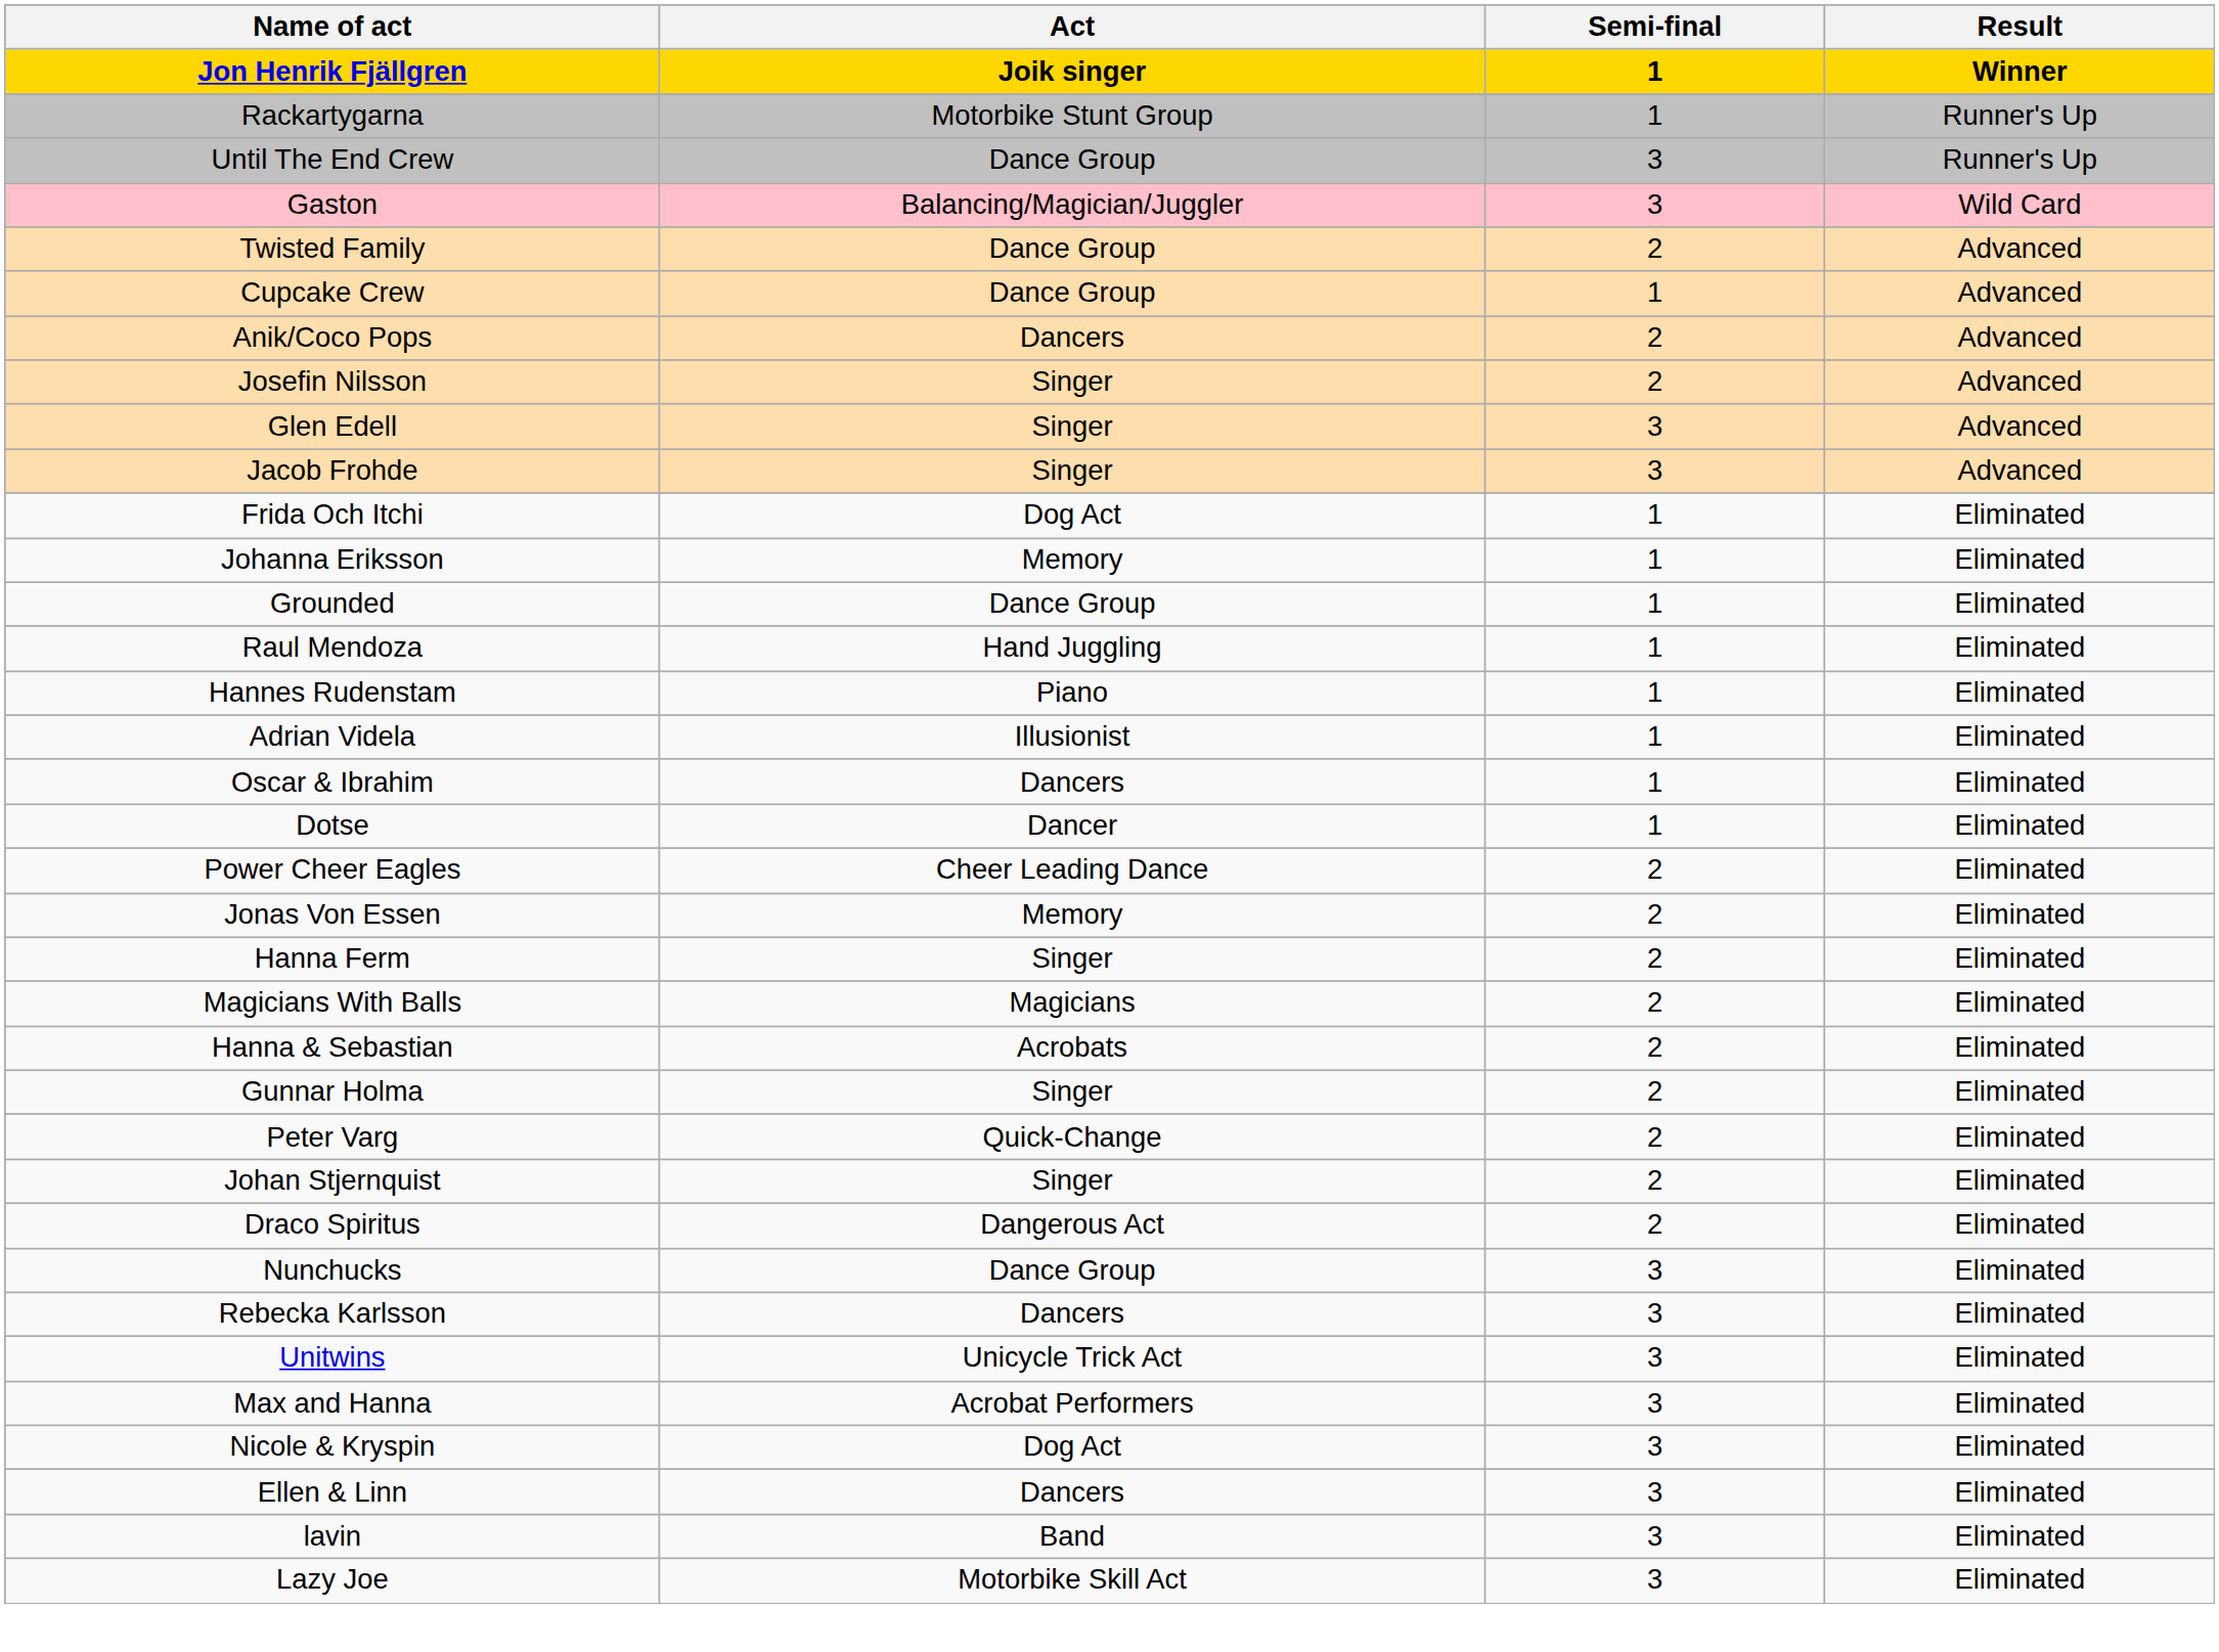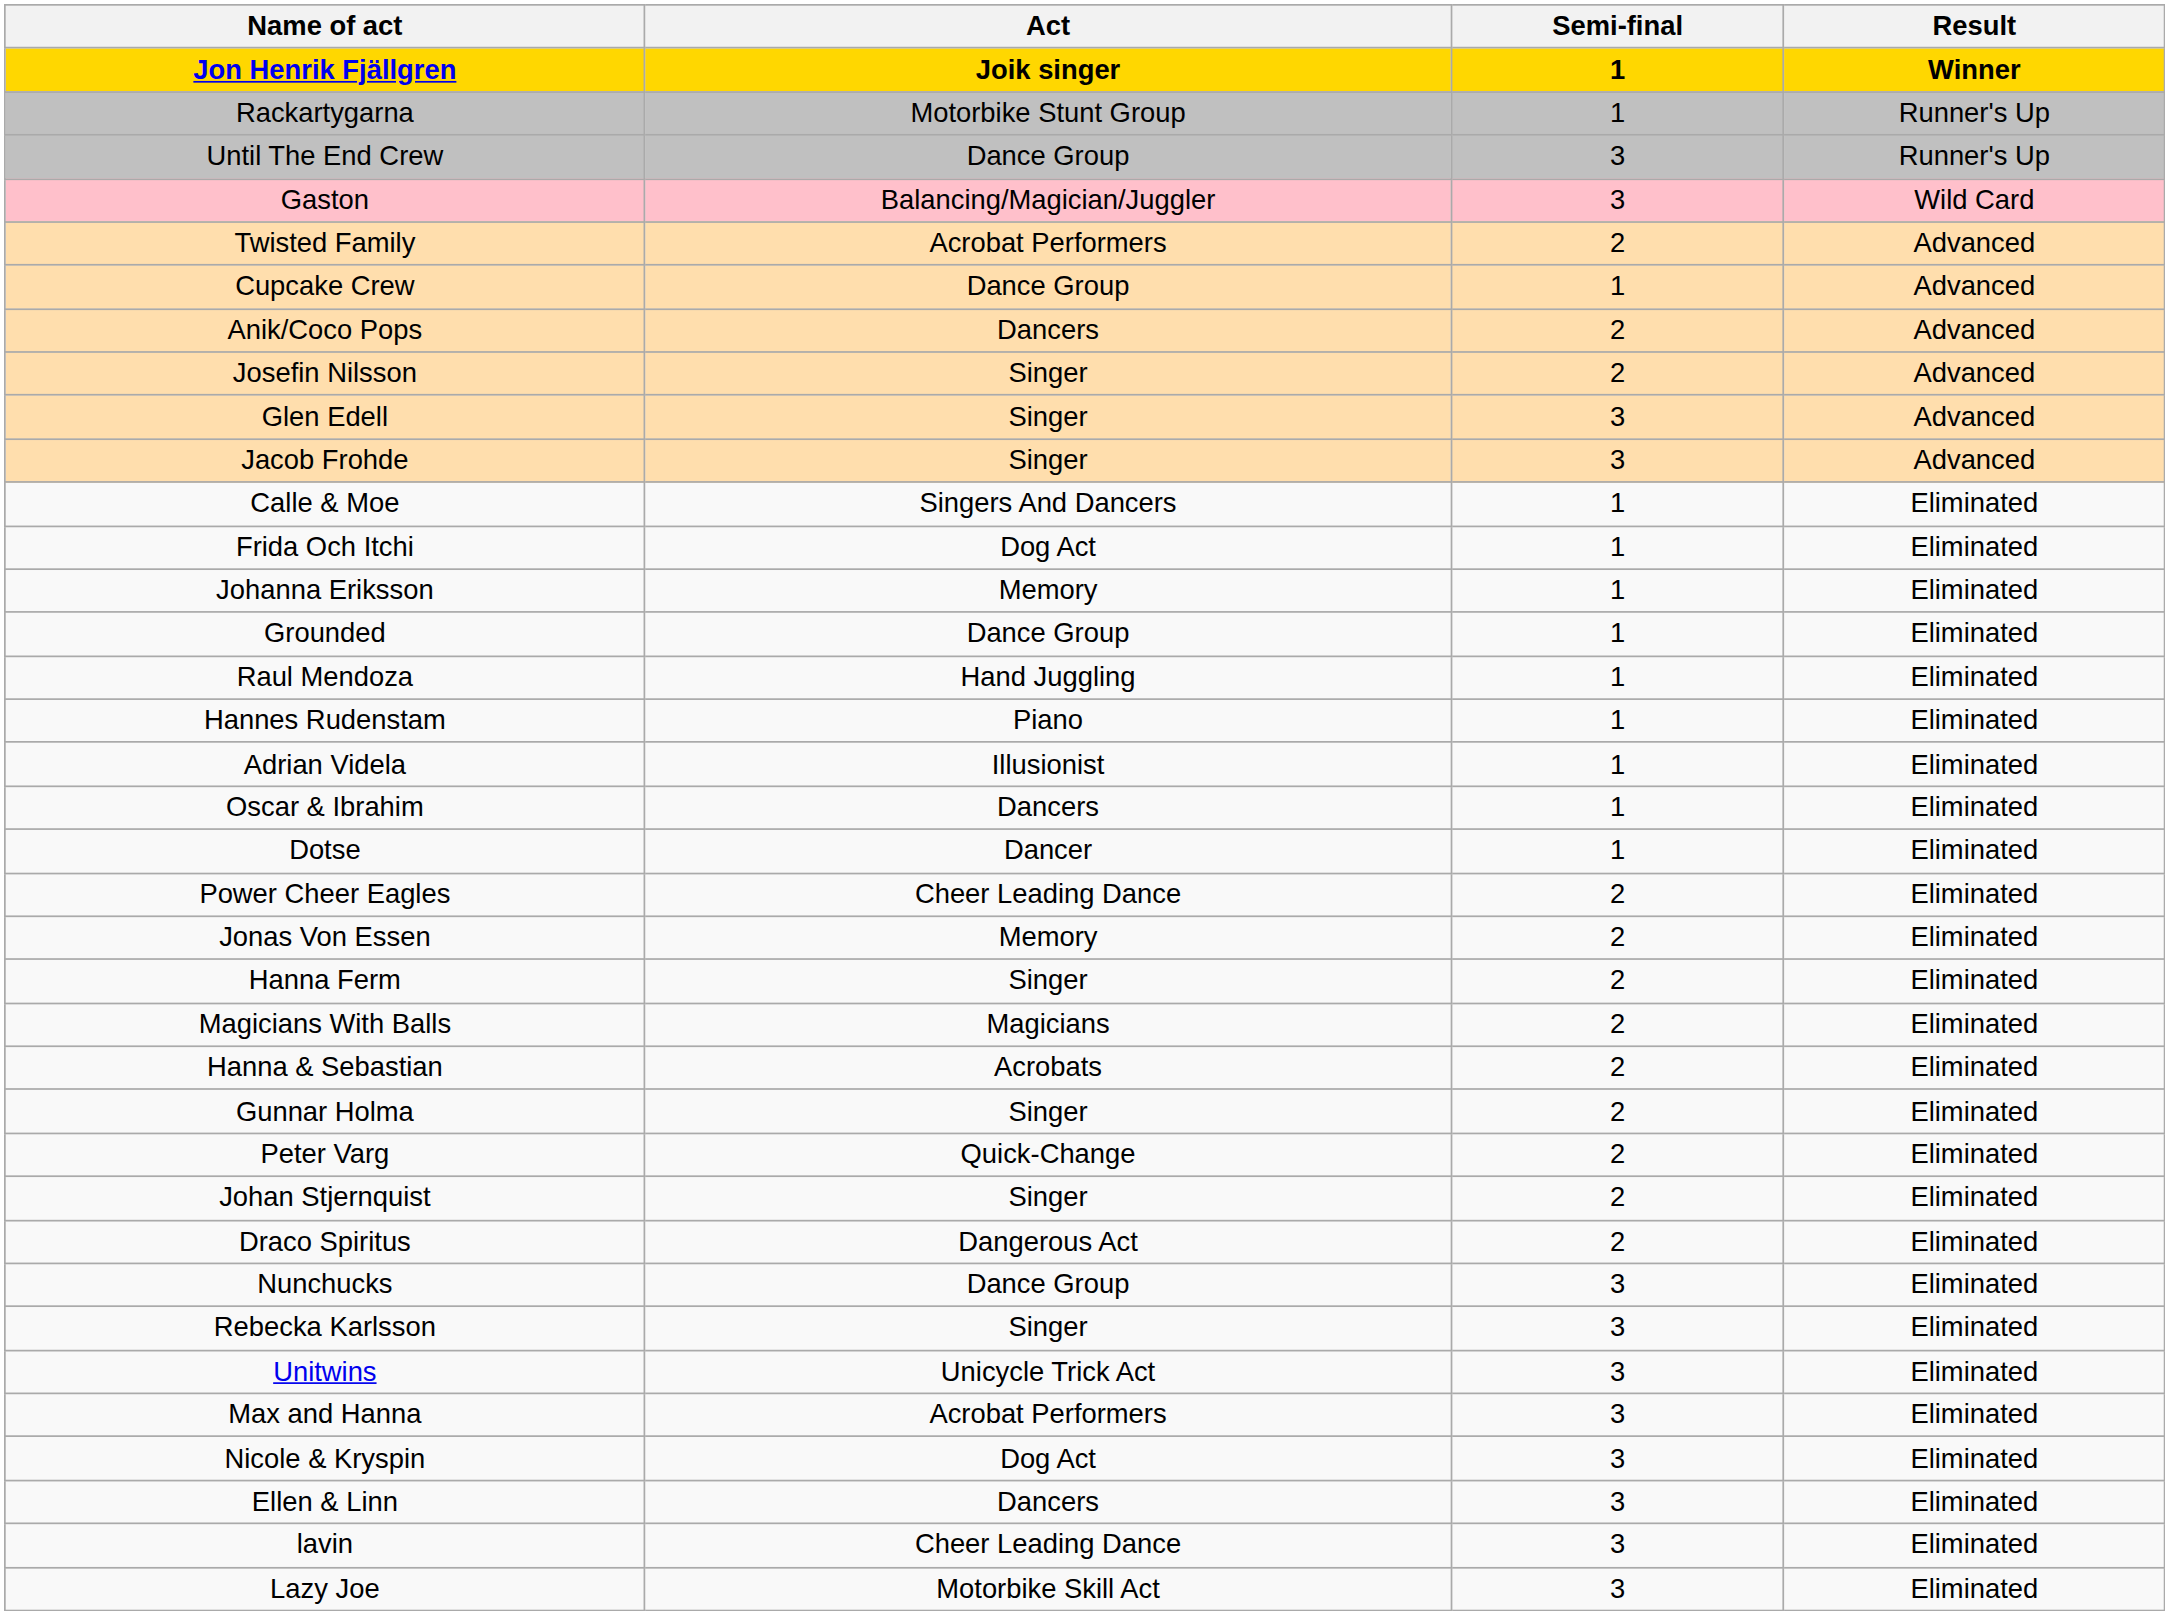Twisted Family | Act: Dance Group -> Acrobat Performers
+ row: Calle & Moe | Singers And Dancers | 1 | Eliminated
Rebecka Karlsson | Act: Dancers -> Singer
lavin | Act: Band -> Cheer Leading Dance
